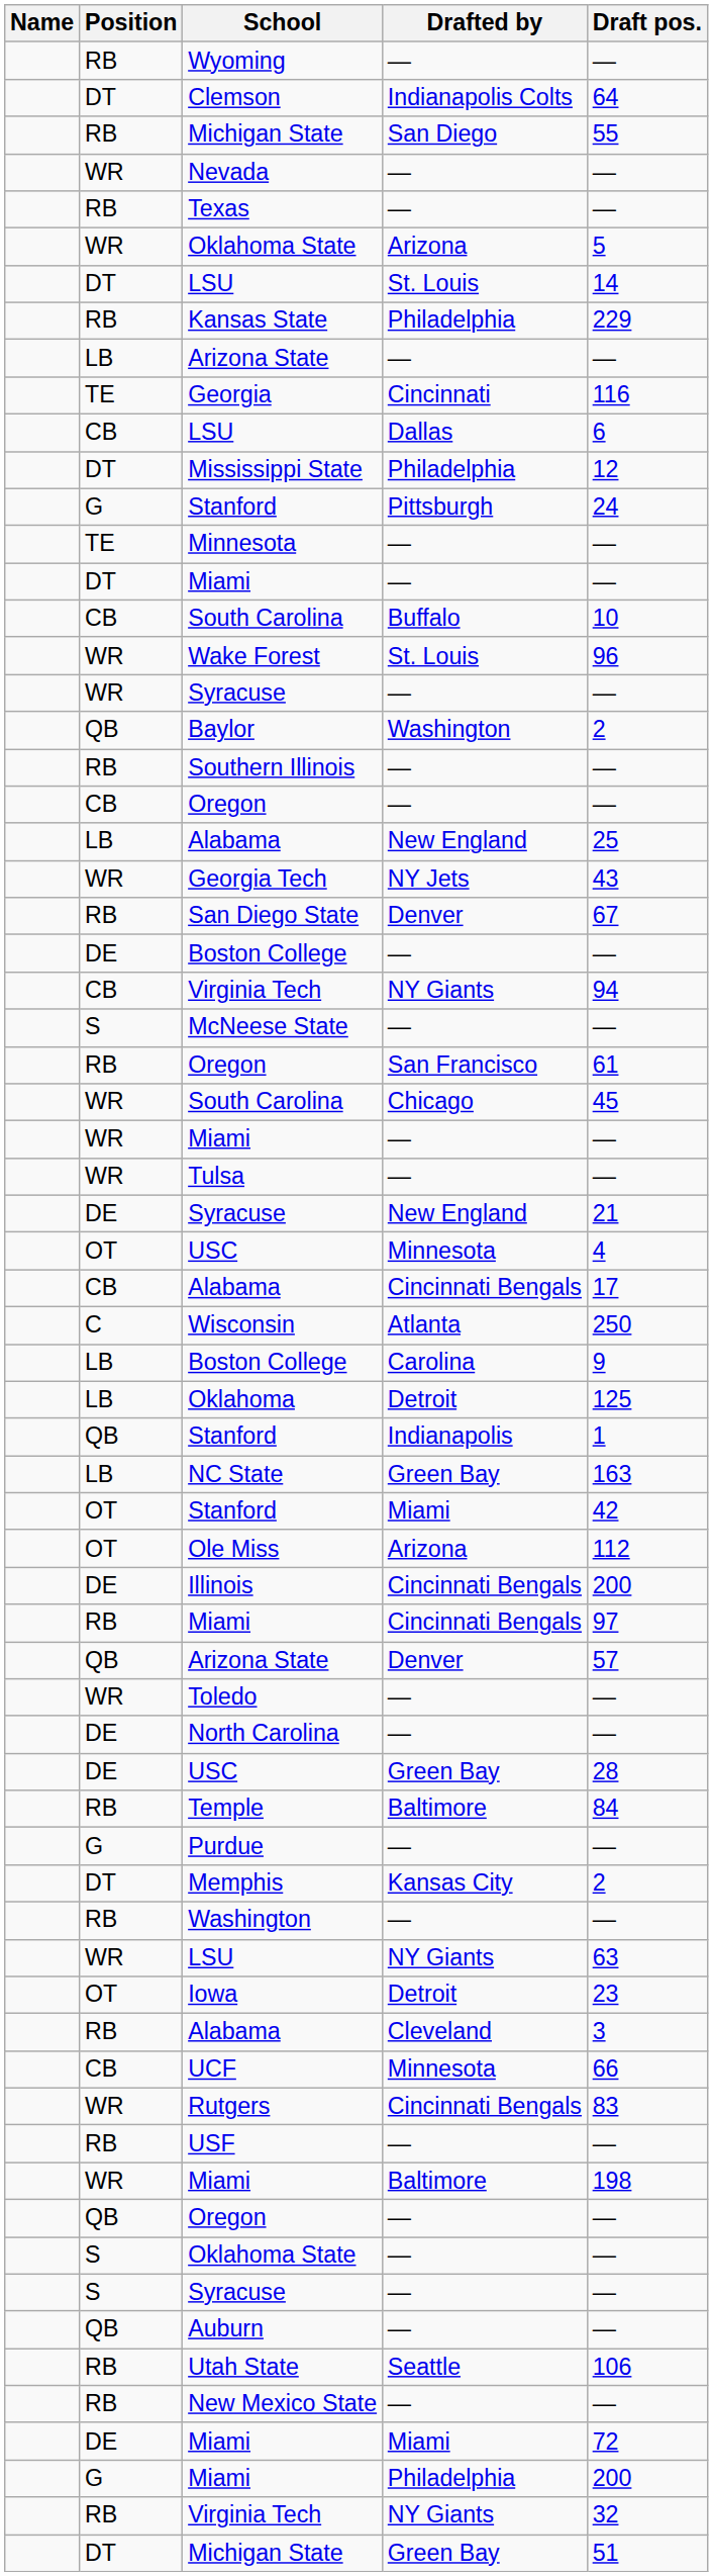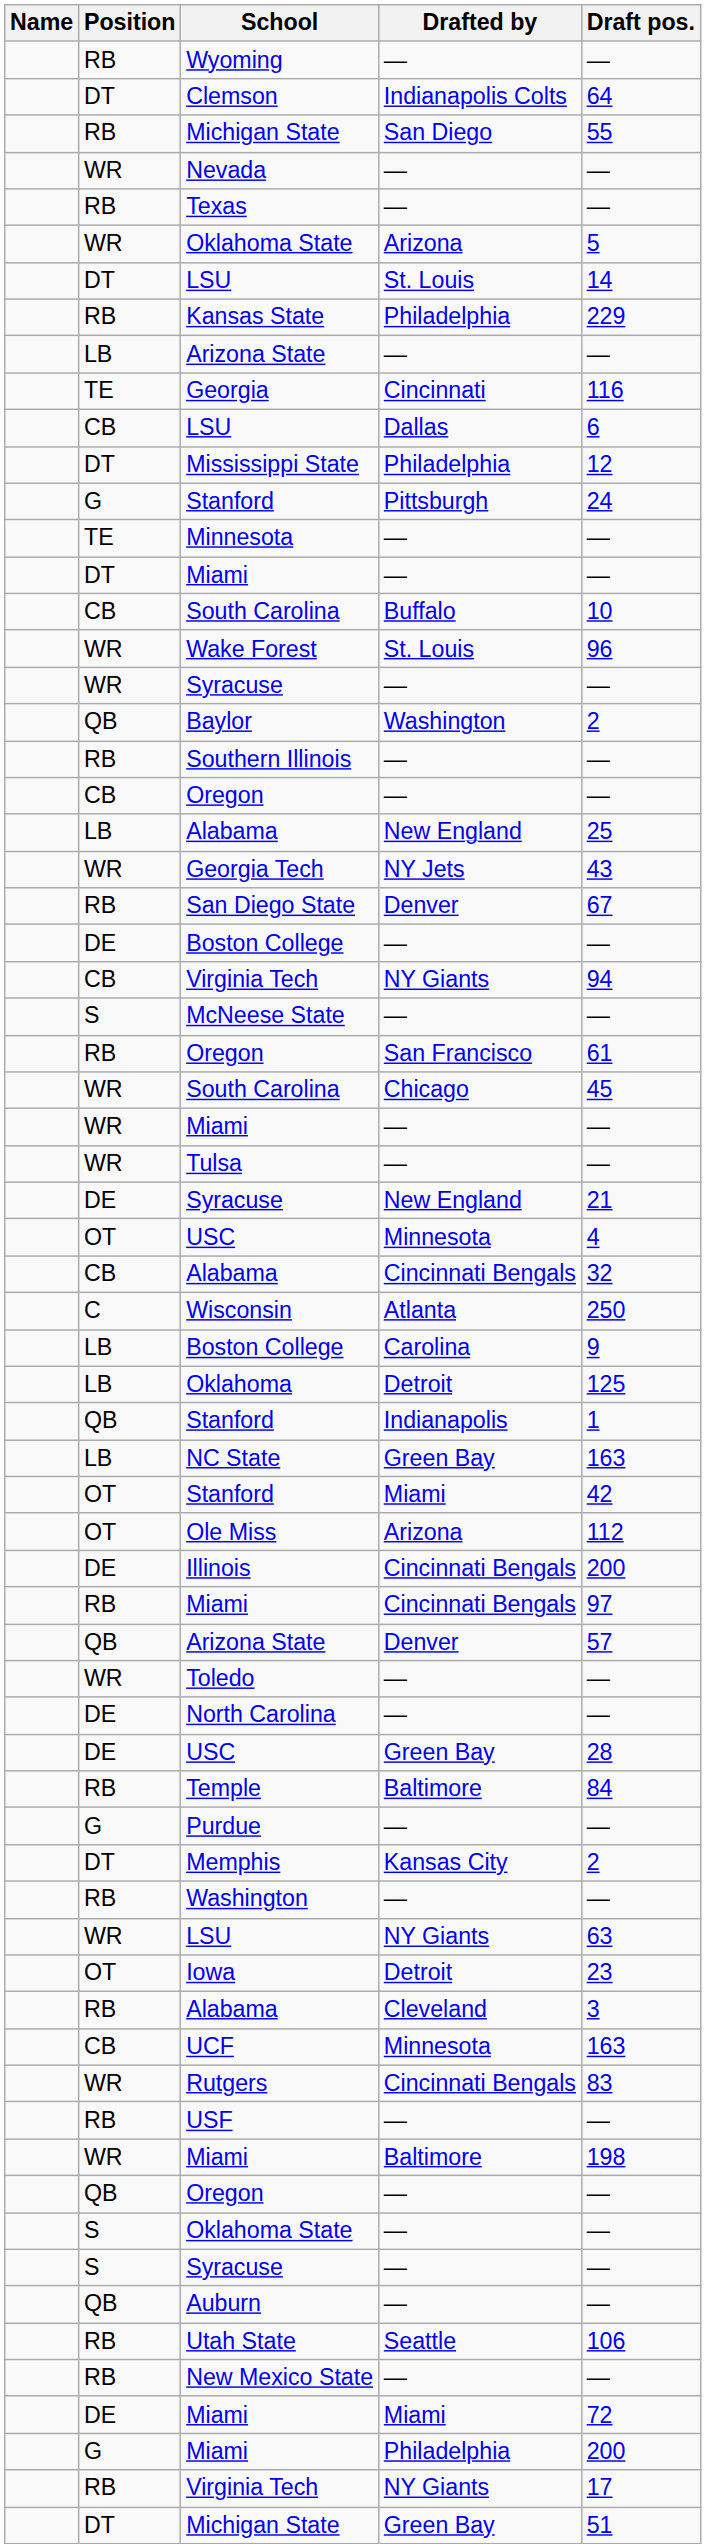CB / Alabama | Draft pos.: 17 -> 32
UCF | Draft pos.: 66 -> 163
RB / Virginia Tech | Draft pos.: 32 -> 17
